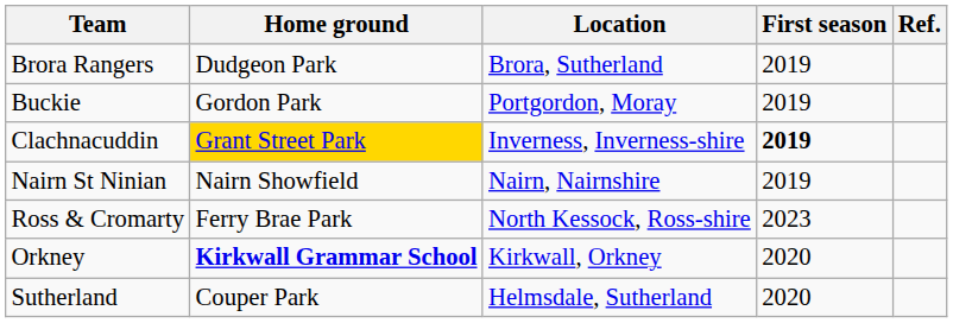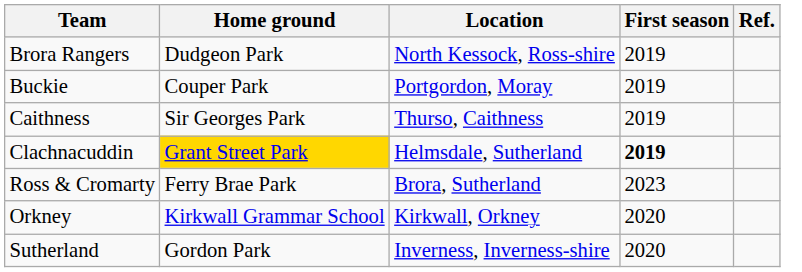Brora Rangers | Location: Brora, Sutherland -> North Kessock, Ross-shire
Buckie | Home ground: Gordon Park -> Couper Park
+ row: Caithness | Sir Georges Park | Thurso, Caithness | 2019
Clachnacuddin | Location: Inverness, Inverness-shire -> Helmsdale, Sutherland
- row: Nairn St Ninian | Nairn Showfield | Nairn, Nairnshire | 2019
Ross & Cromarty | Location: North Kessock, Ross-shire -> Brora, Sutherland
Orkney | Home ground: bold -> normal
Sutherland | Home ground: Couper Park -> Gordon Park
Sutherland | Location: Helmsdale, Sutherland -> Inverness, Inverness-shire
